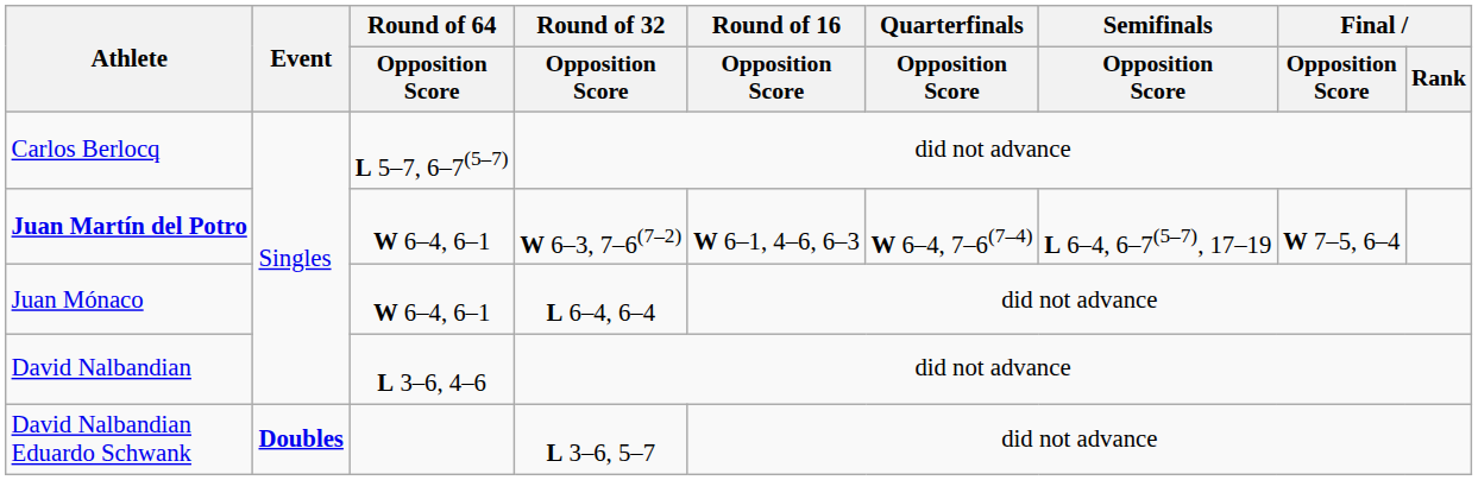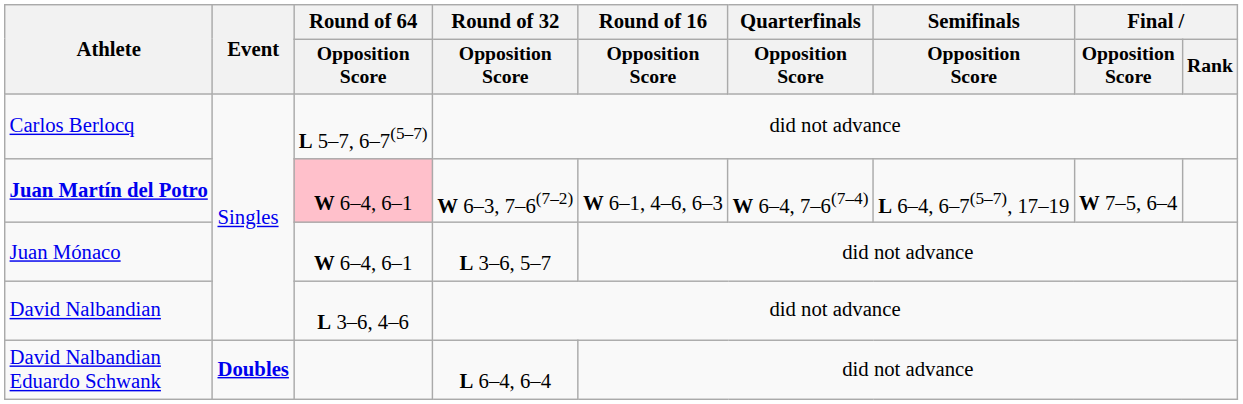Juan Martín del Potro | Round of 64 / Opposition Score: no background -> pink background
Juan Mónaco | Round of 32 / Opposition Score: L 6–4, 6–4 -> L 3–6, 5–7
David Nalbandian Eduardo Schwank | Round of 32 / Opposition Score: L 3–6, 5–7 -> L 6–4, 6–4
